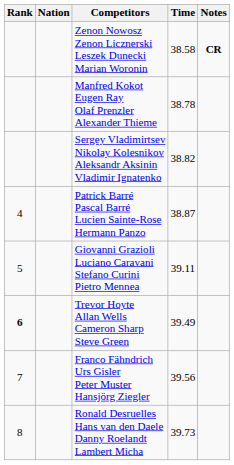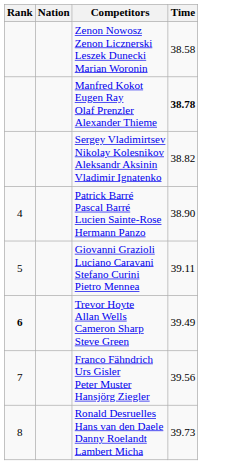- column: Notes | CR
Manfred Kokot Eugen Ray Olaf Prenzler Alexander Thieme | Time: normal -> bold
Patrick Barré Pascal Barré Lucien Sainte-Rose Hermann Panzo | Time: 38.87 -> 38.90
